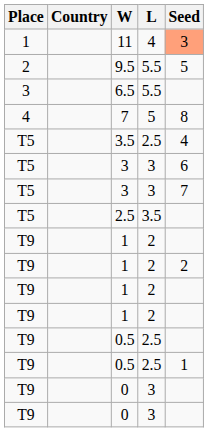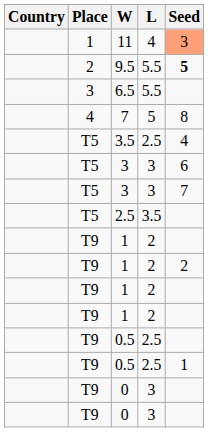columns swapped: Country <-> Place
9.5 | Seed: normal -> bold
